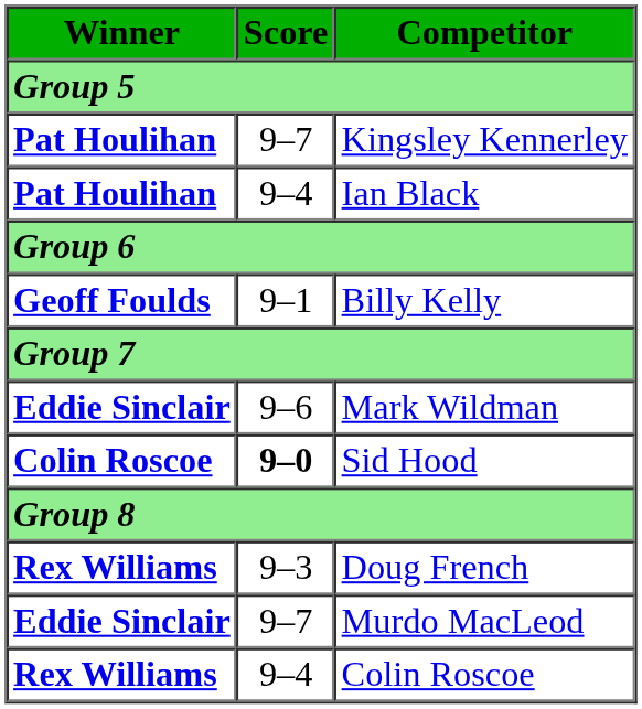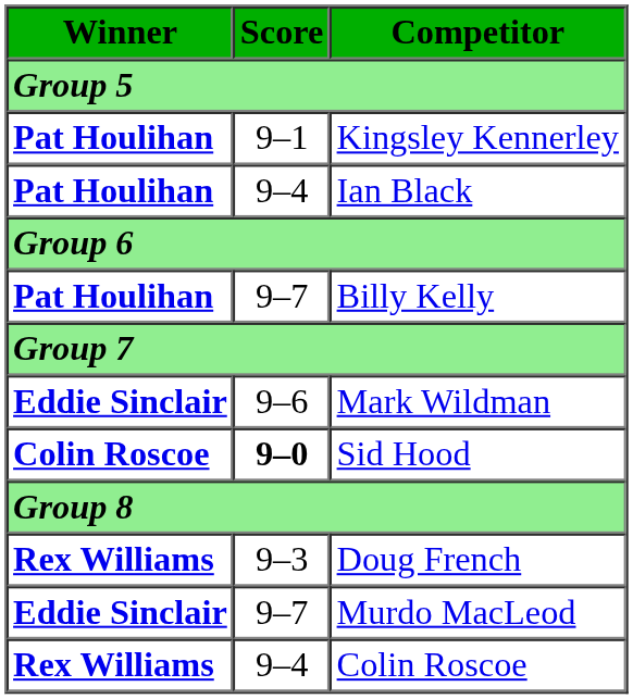Kingsley Kennerley | Score: 9–7 -> 9–1
Billy Kelly | Winner: Geoff Foulds -> Pat Houlihan
Billy Kelly | Score: 9–1 -> 9–7
